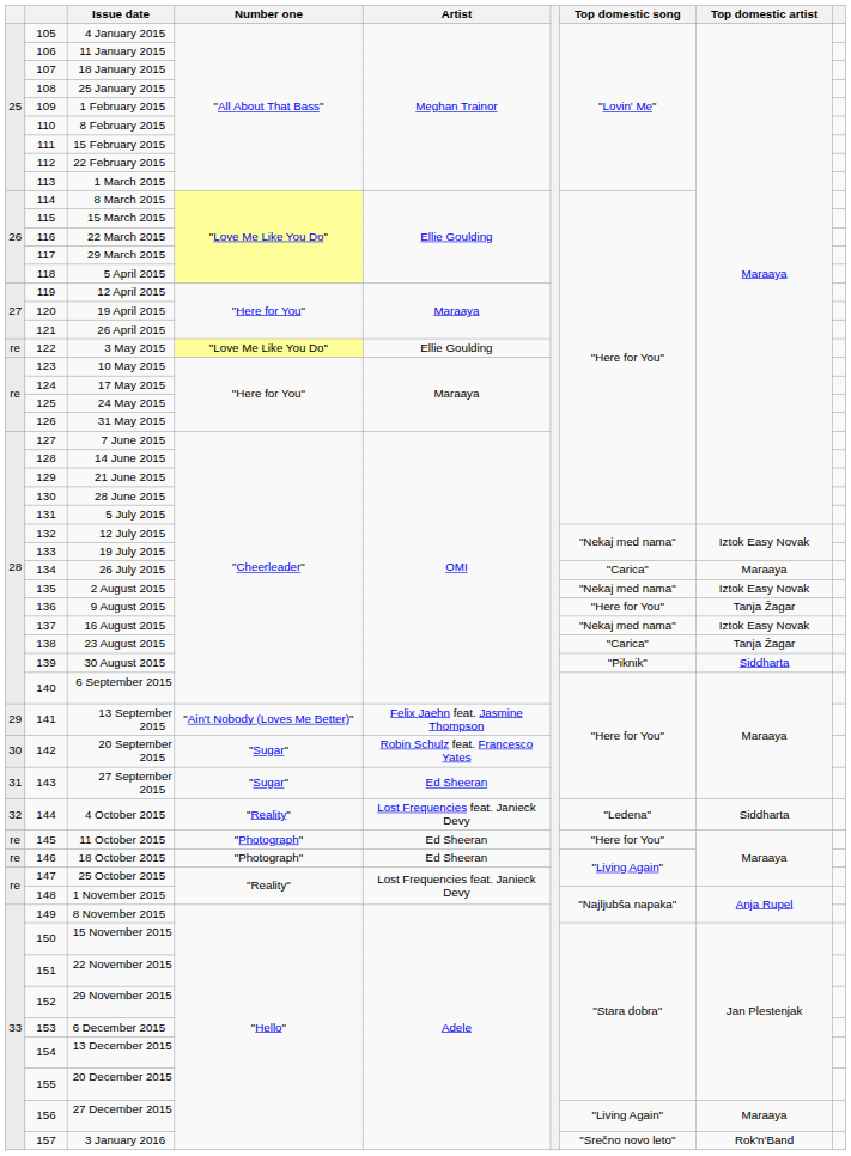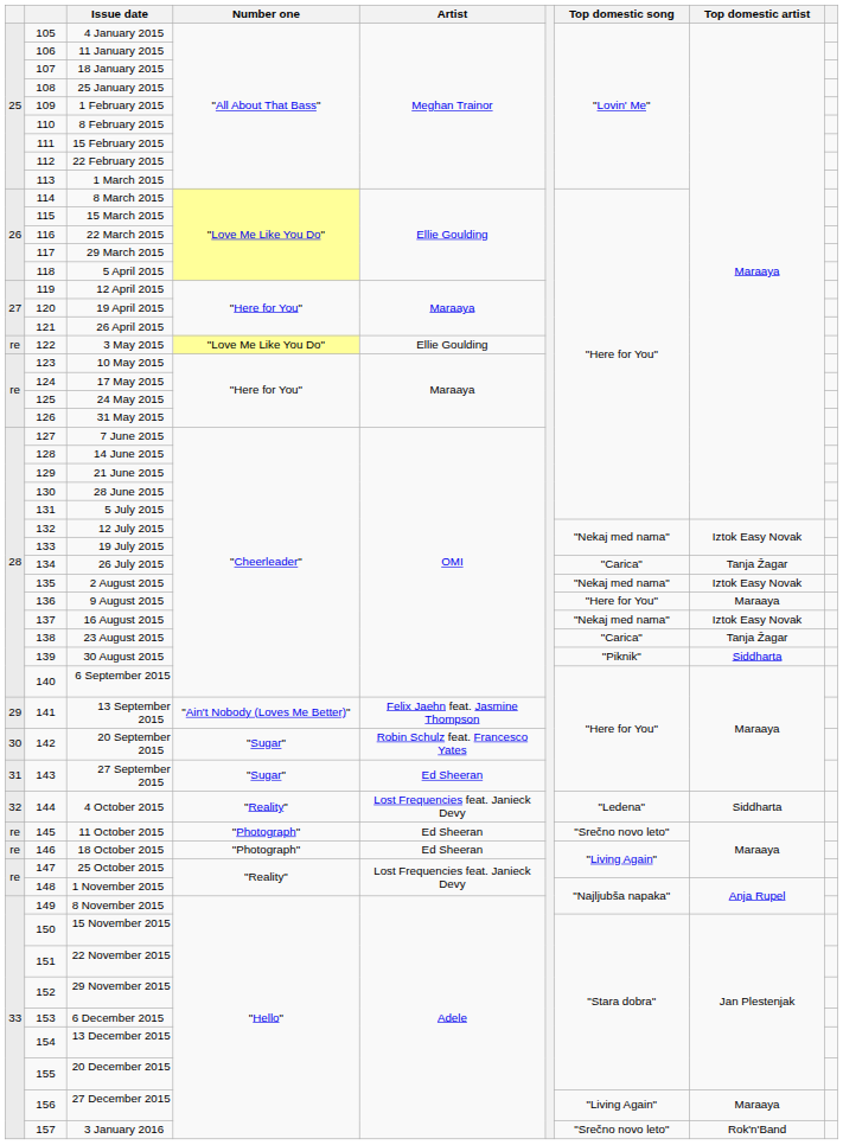26 July 2015 | Top domestic artist: Maraaya -> Tanja Žagar
9 August 2015 | Top domestic artist: Tanja Žagar -> Maraaya
11 October 2015 | Top domestic song: "Here for You" -> "Srečno novo leto"
